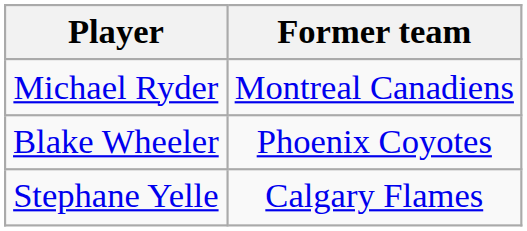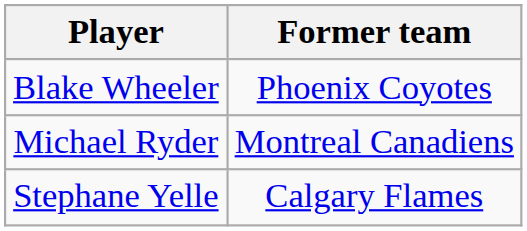rows swapped: Michael Ryder <-> Blake Wheeler
